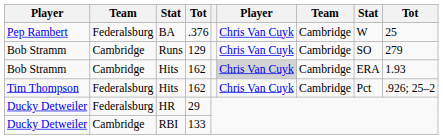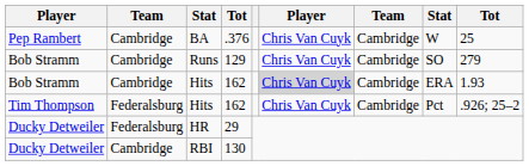BA | column 2: Federalsburg -> Cambridge
RBI | column 4: 133 -> 130
